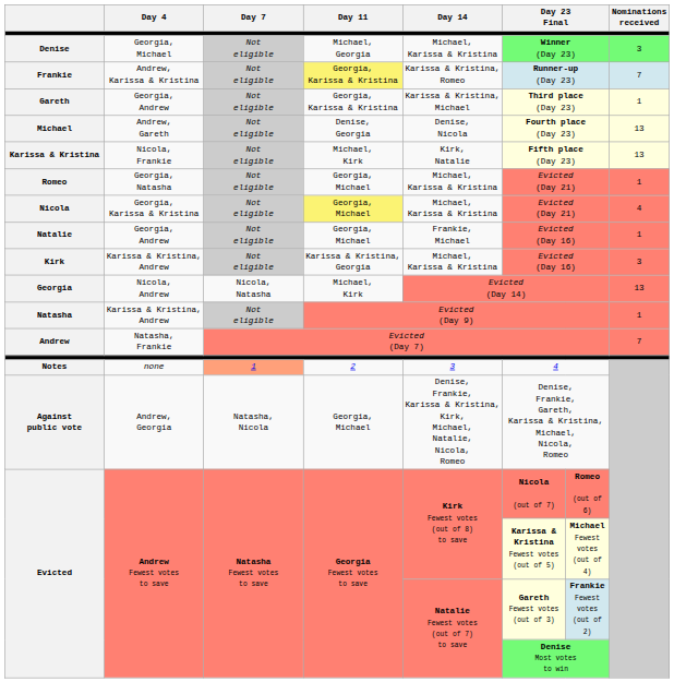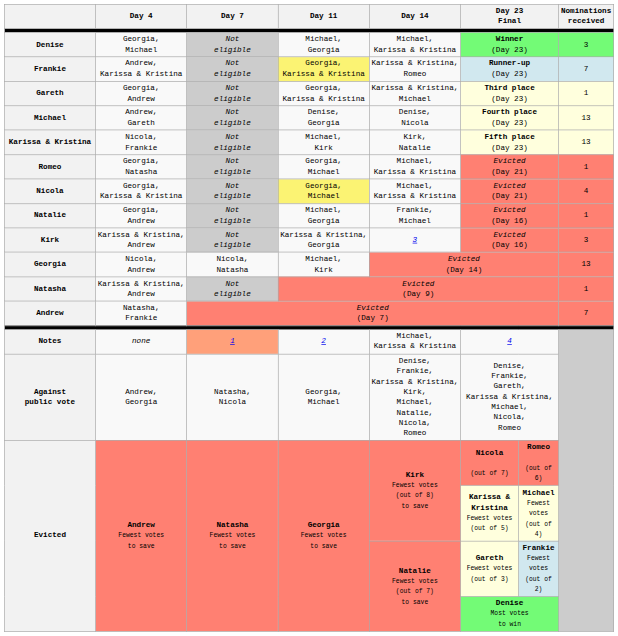Natalie | Day 11: Georgia, Michael -> Michael, Georgia
Kirk | Day 14: Michael, Karissa & Kristina -> 3
Notes | Day 14: 3 -> Michael, Karissa & Kristina
